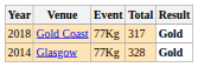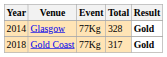rows swapped: Gold Coast <-> Glasgow
